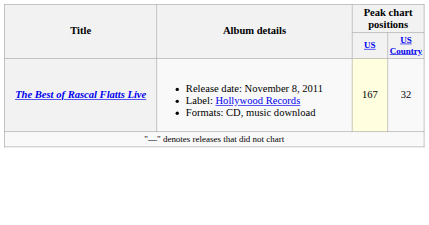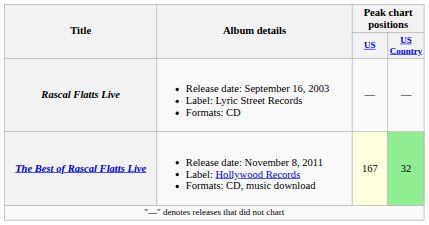+ row: Rascal Flatts Live | Release date: September 16, 2003 Label: Lyric Street Records Formats: CD | — | —
The Best of Rascal Flatts Live | Peak chart positions / US Country: no background -> lightgreen background
